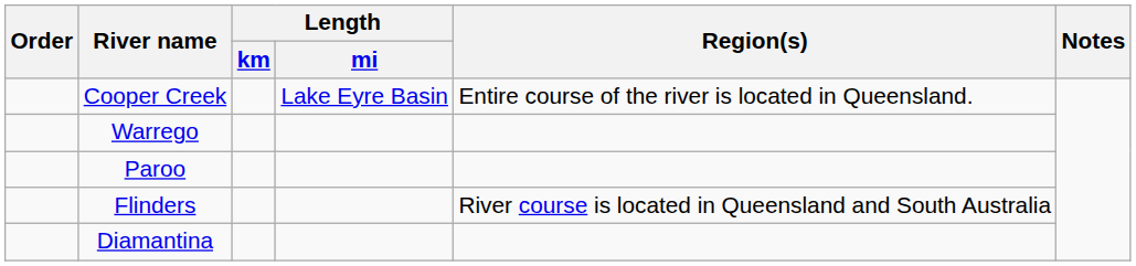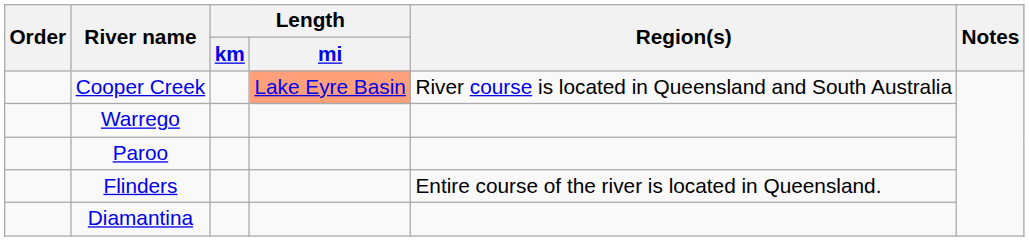Cooper Creek | Length / mi: no background -> lightsalmon background
Cooper Creek | Region(s): Entire course of the river is located in Queensland. -> River course is located in Queensland and South Australia
Flinders | Region(s): River course is located in Queensland and South Australia -> Entire course of the river is located in Queensland.
